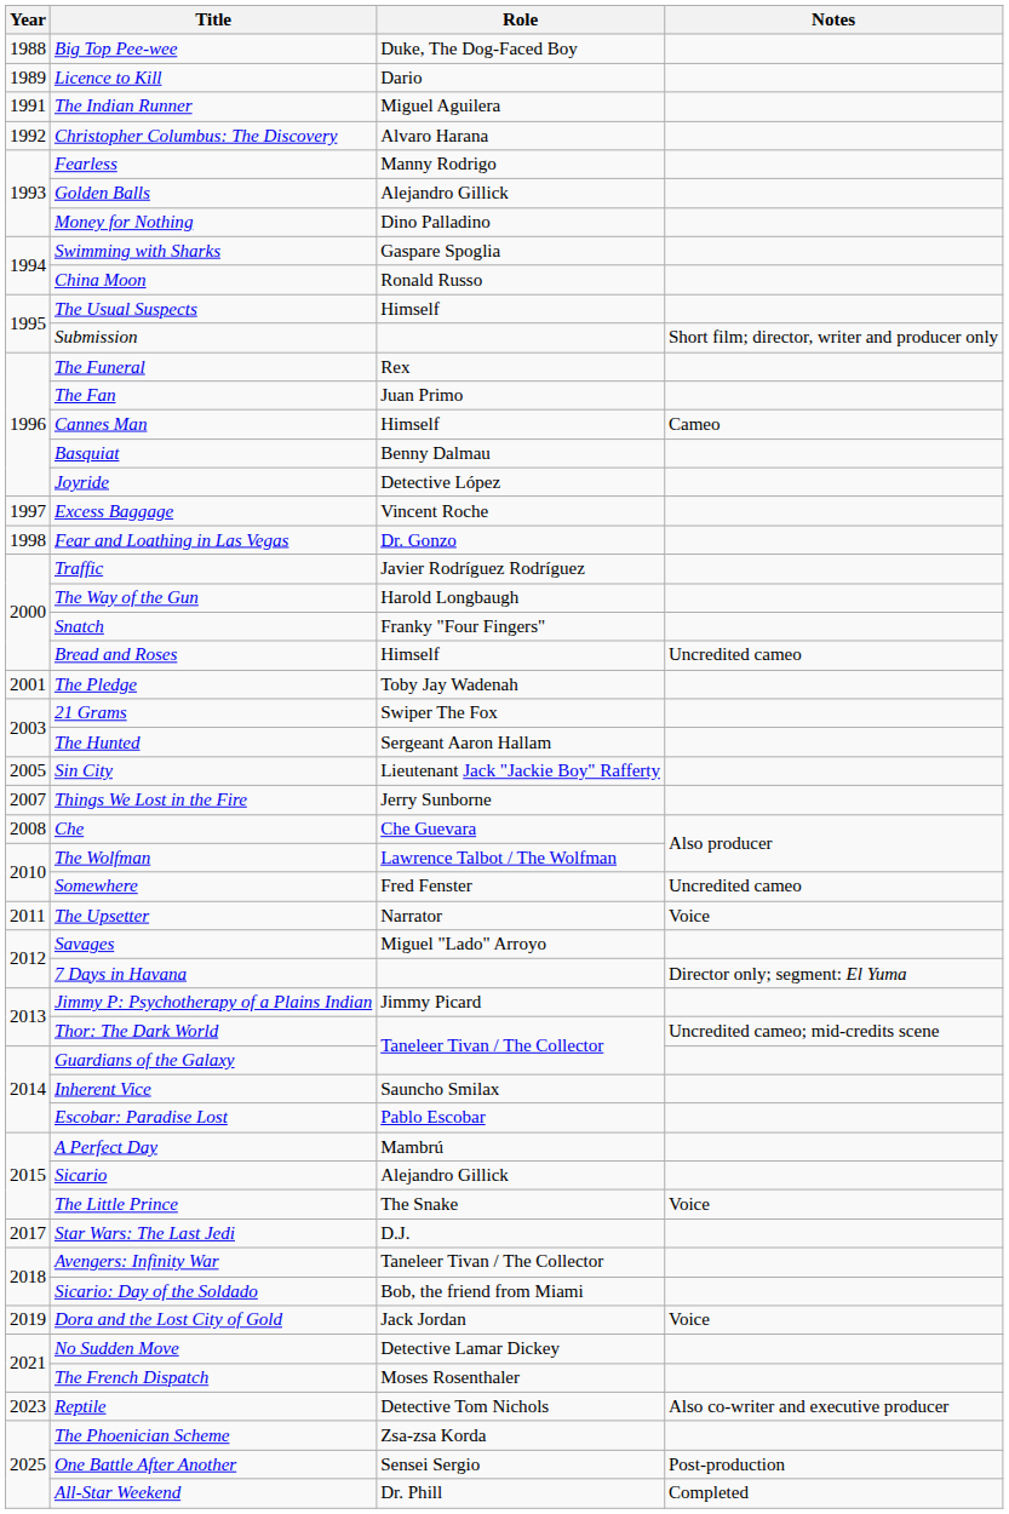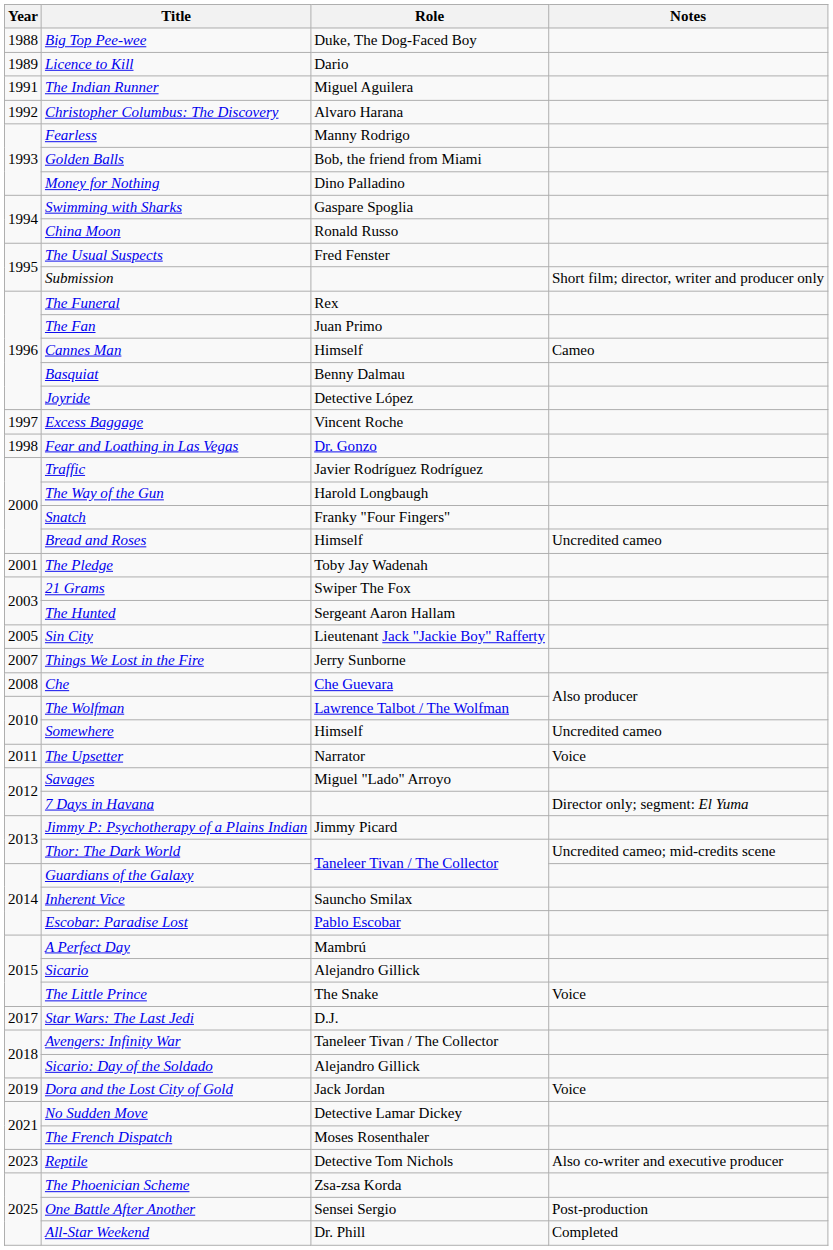Golden Balls | Role: Alejandro Gillick -> Bob, the friend from Miami
The Usual Suspects | Role: Himself -> Fred Fenster
Somewhere | Role: Fred Fenster -> Himself
Sicario: Day of the Soldado | Role: Bob, the friend from Miami -> Alejandro Gillick
